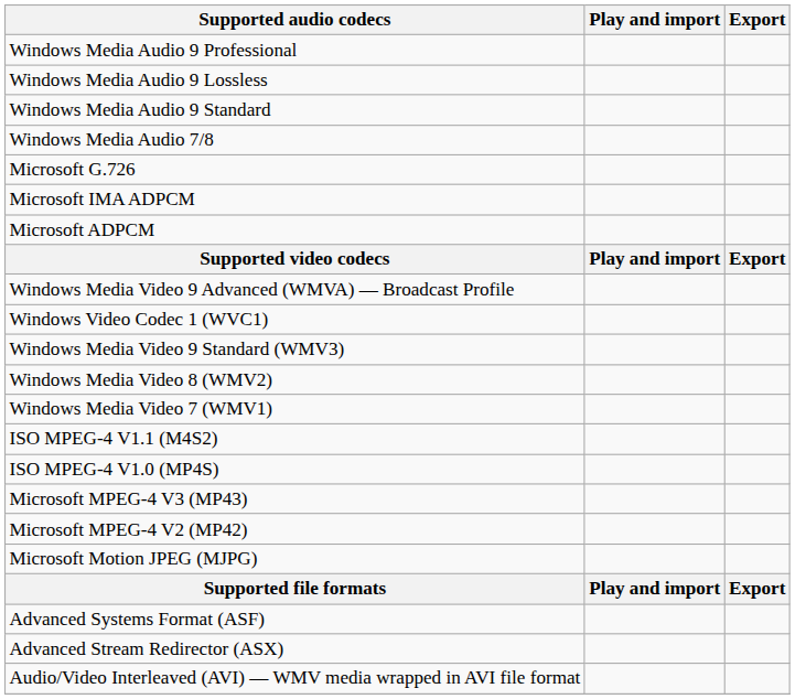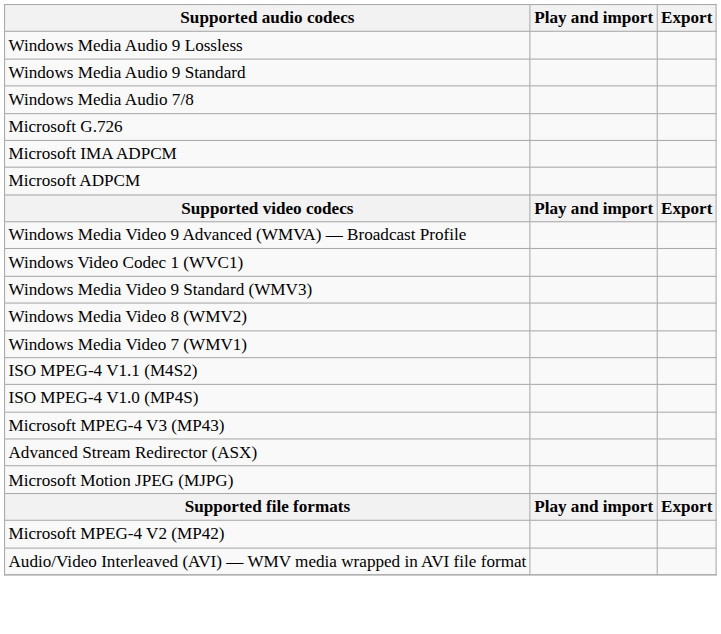- row: Windows Media Audio 9 Professional
rows swapped: Microsoft MPEG-4 V2 (MP42) <-> Advanced Stream Redirector (ASX)
- row: Advanced Systems Format (ASF)
